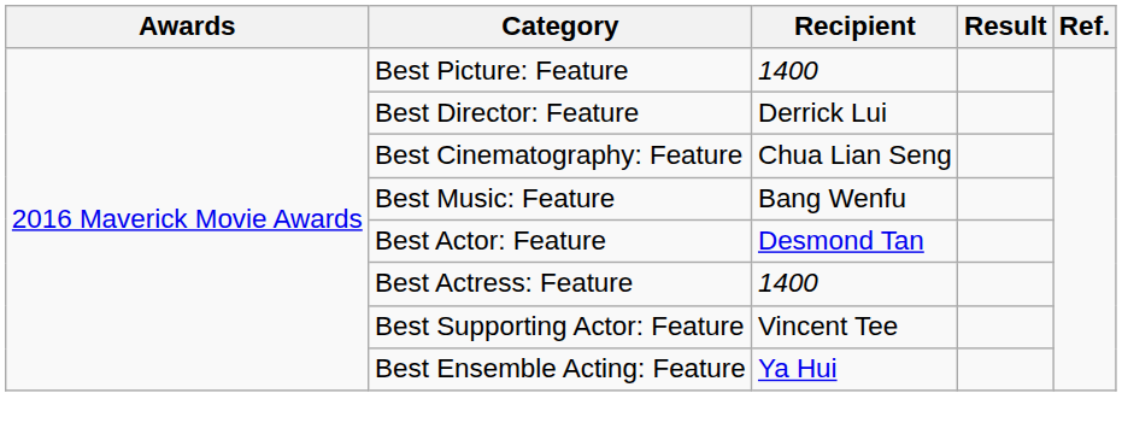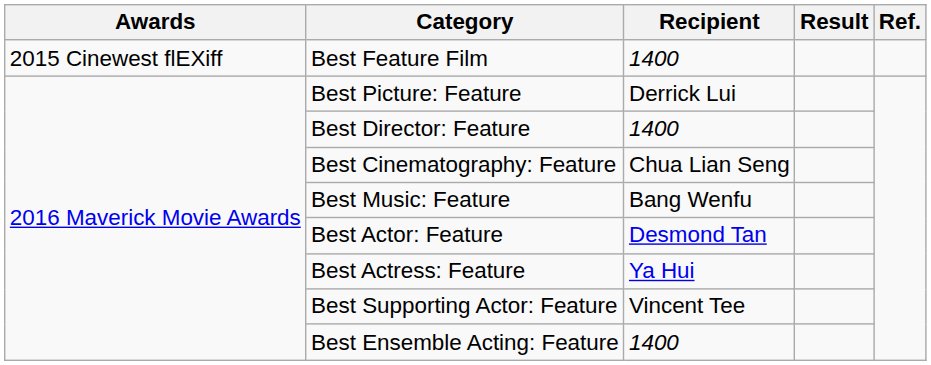+ row: 2015 Cinewest flEXiff | Best Feature Film | 1400
Best Picture: Feature | Recipient: 1400 -> Derrick Lui
Best Director: Feature | Recipient: Derrick Lui -> 1400
Best Actress: Feature | Recipient: 1400 -> Ya Hui
Best Ensemble Acting: Feature | Recipient: Ya Hui -> 1400
